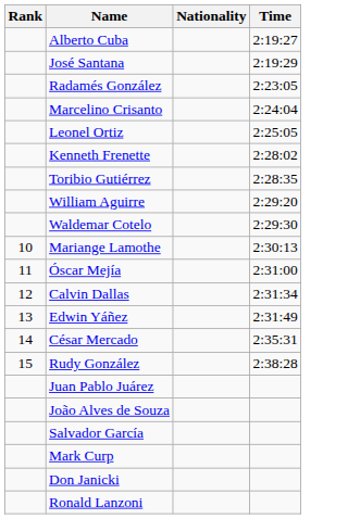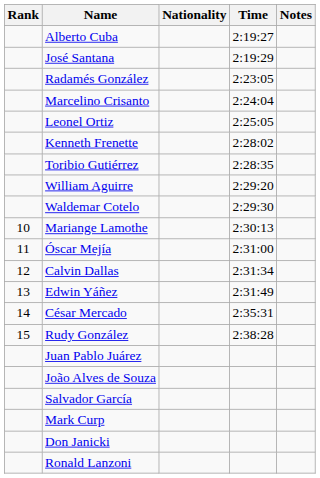+ column: Notes
